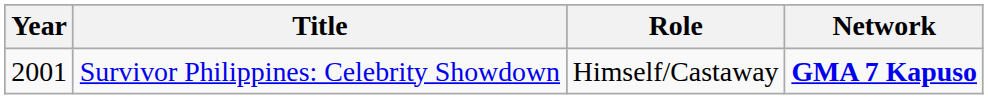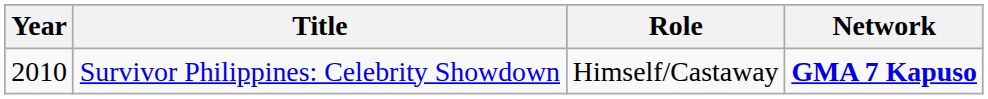Survivor Philippines: Celebrity Showdown | Year: 2001 -> 2010
